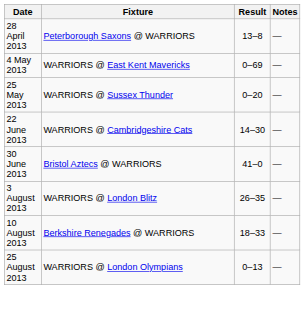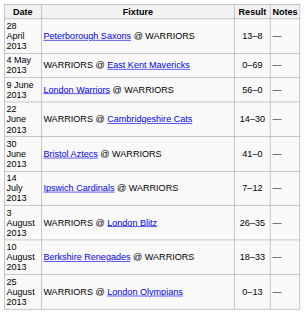- row: 25 May 2013 | WARRIORS @ Sussex Thunder | 0–20 | —
+ row: 9 June 2013 | London Warriors @ WARRIORS | 56–0 | —
+ row: 14 July 2013 | Ipswich Cardinals @ WARRIORS | 7–12 | —
